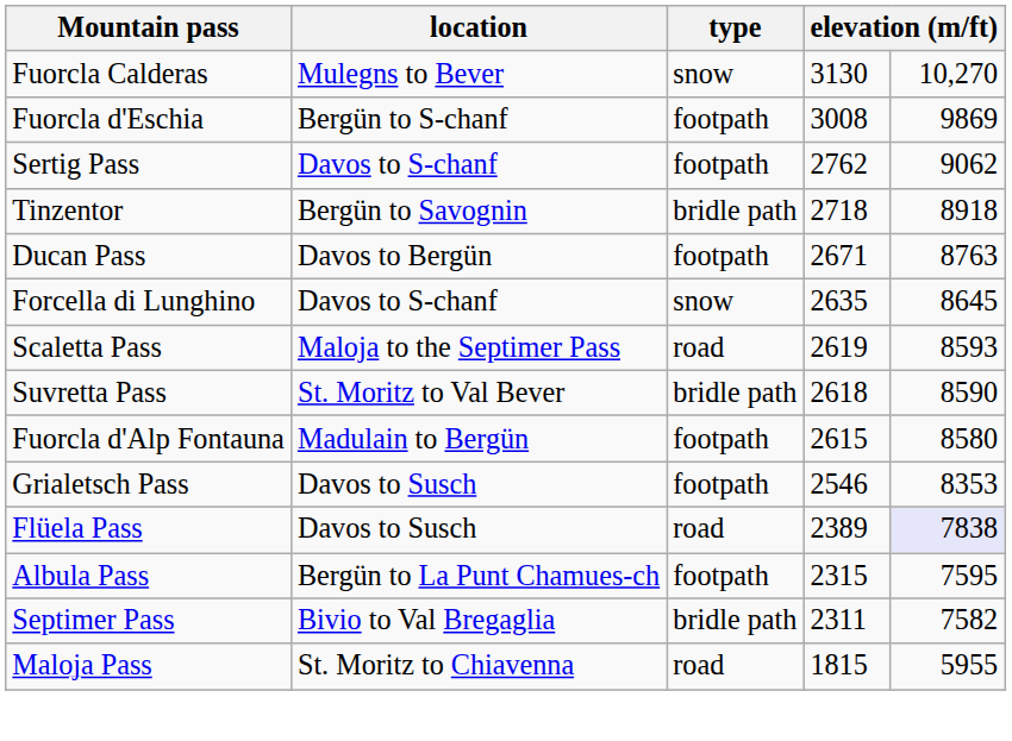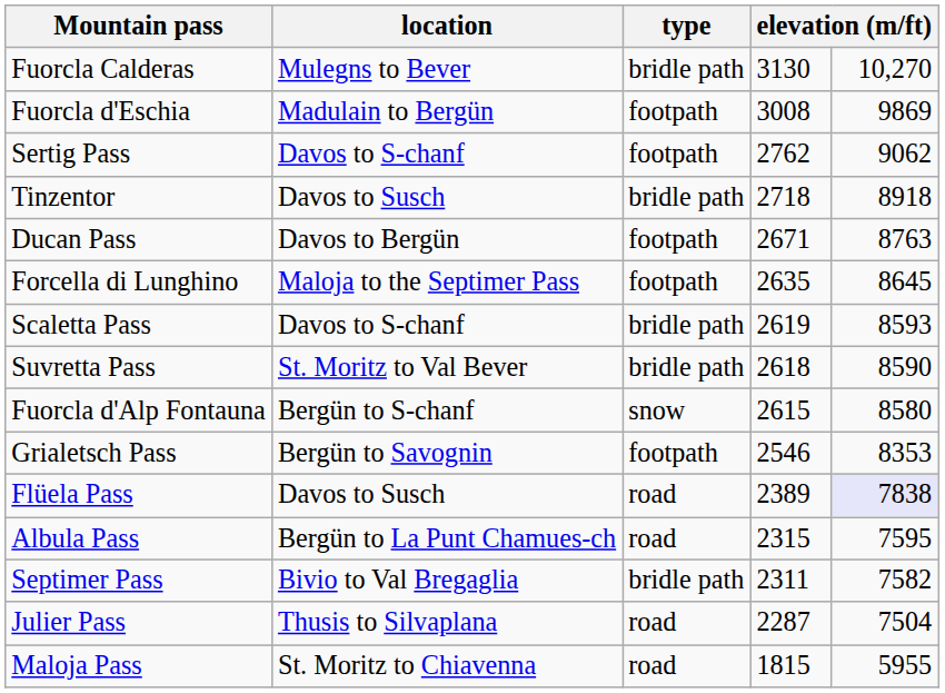Fuorcla Calderas | type: snow -> bridle path
Fuorcla d'Eschia | location: Bergün to S-chanf -> Madulain to Bergün
Tinzentor | location: Bergün to Savognin -> Davos to Susch
Forcella di Lunghino | location: Davos to S-chanf -> Maloja to the Septimer Pass
Forcella di Lunghino | type: snow -> footpath
Scaletta Pass | location: Maloja to the Septimer Pass -> Davos to S-chanf
Scaletta Pass | type: road -> bridle path
Fuorcla d'Alp Fontauna | location: Madulain to Bergün -> Bergün to S-chanf
Fuorcla d'Alp Fontauna | type: footpath -> snow
Grialetsch Pass | location: Davos to Susch -> Bergün to Savognin
Albula Pass | type: footpath -> road
+ row: Julier Pass | Thusis to Silvaplana | road | 2287 | 7504
